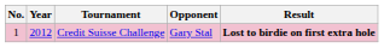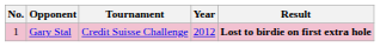columns swapped: Year <-> Opponent
